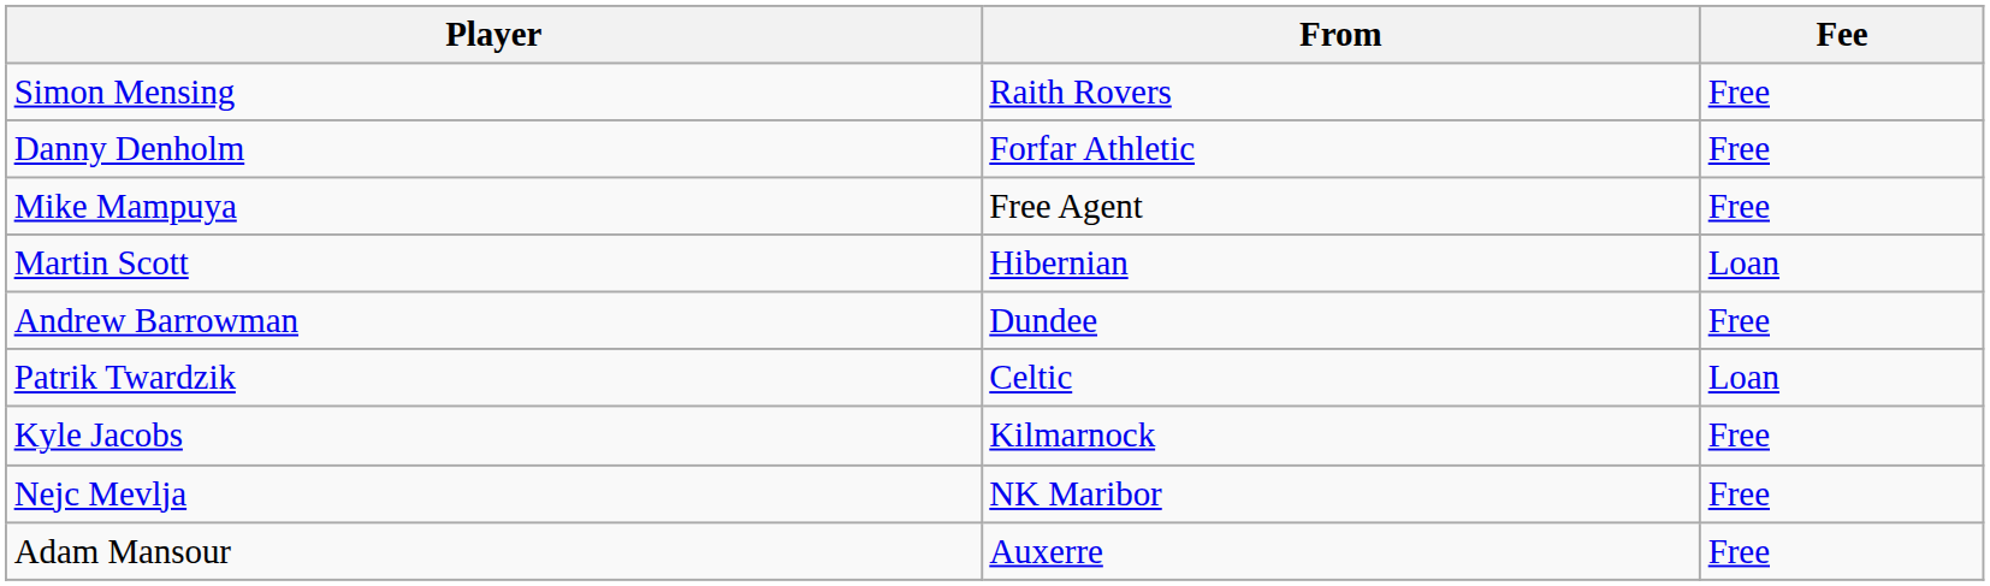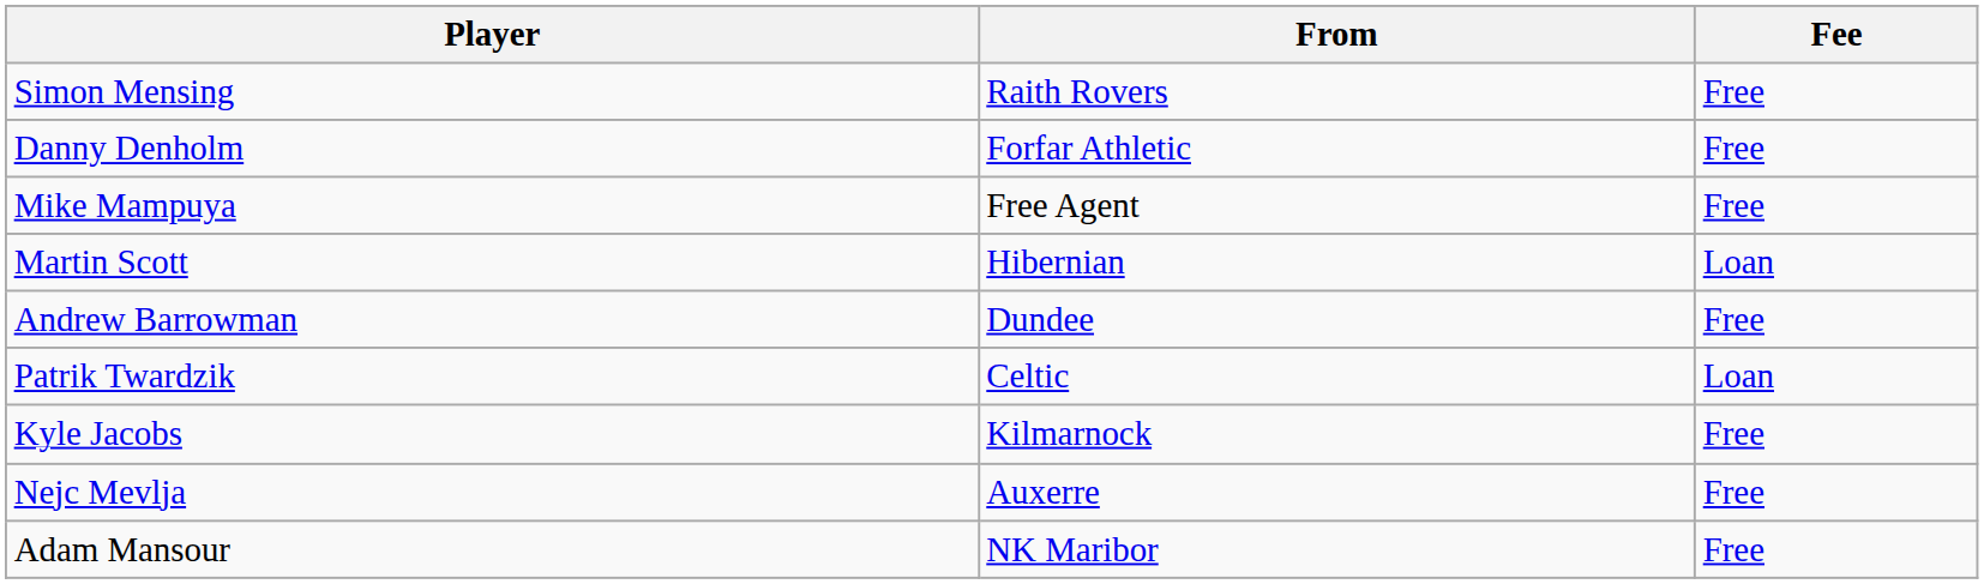Nejc Mevlja | From: NK Maribor -> Auxerre
Adam Mansour | From: Auxerre -> NK Maribor
